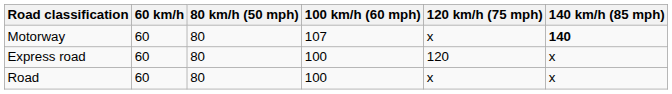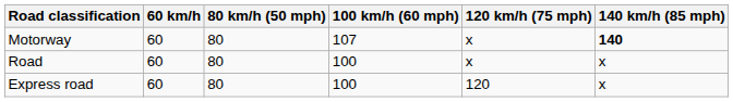rows swapped: Express road <-> Road
